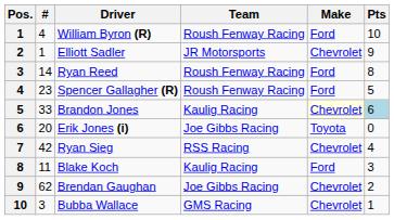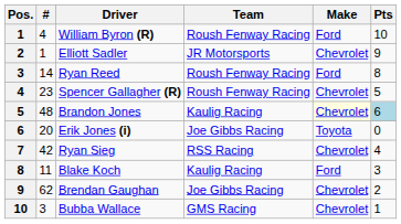Spencer Gallagher (R) | Make: Ford -> Chevrolet
Brandon Jones | #: 33 -> 48
